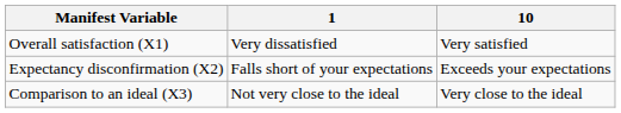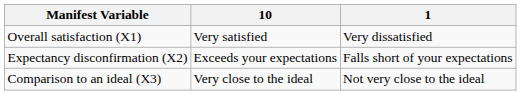columns swapped: 1 <-> 10
